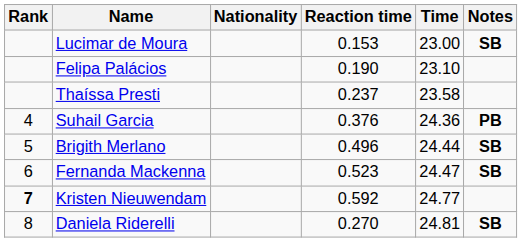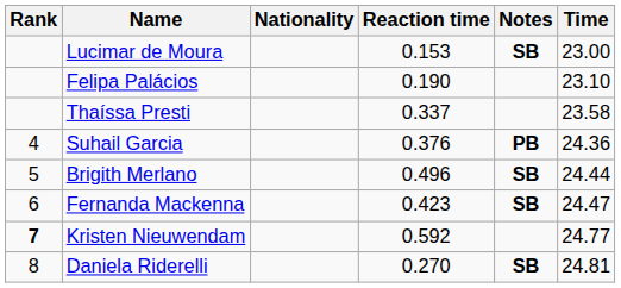columns swapped: Time <-> Notes
Thaíssa Presti | Reaction time: 0.237 -> 0.337
Fernanda Mackenna | Reaction time: 0.523 -> 0.423
